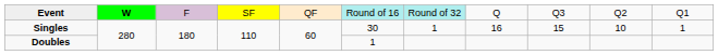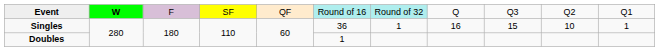Singles | column 6: 30 -> 36
